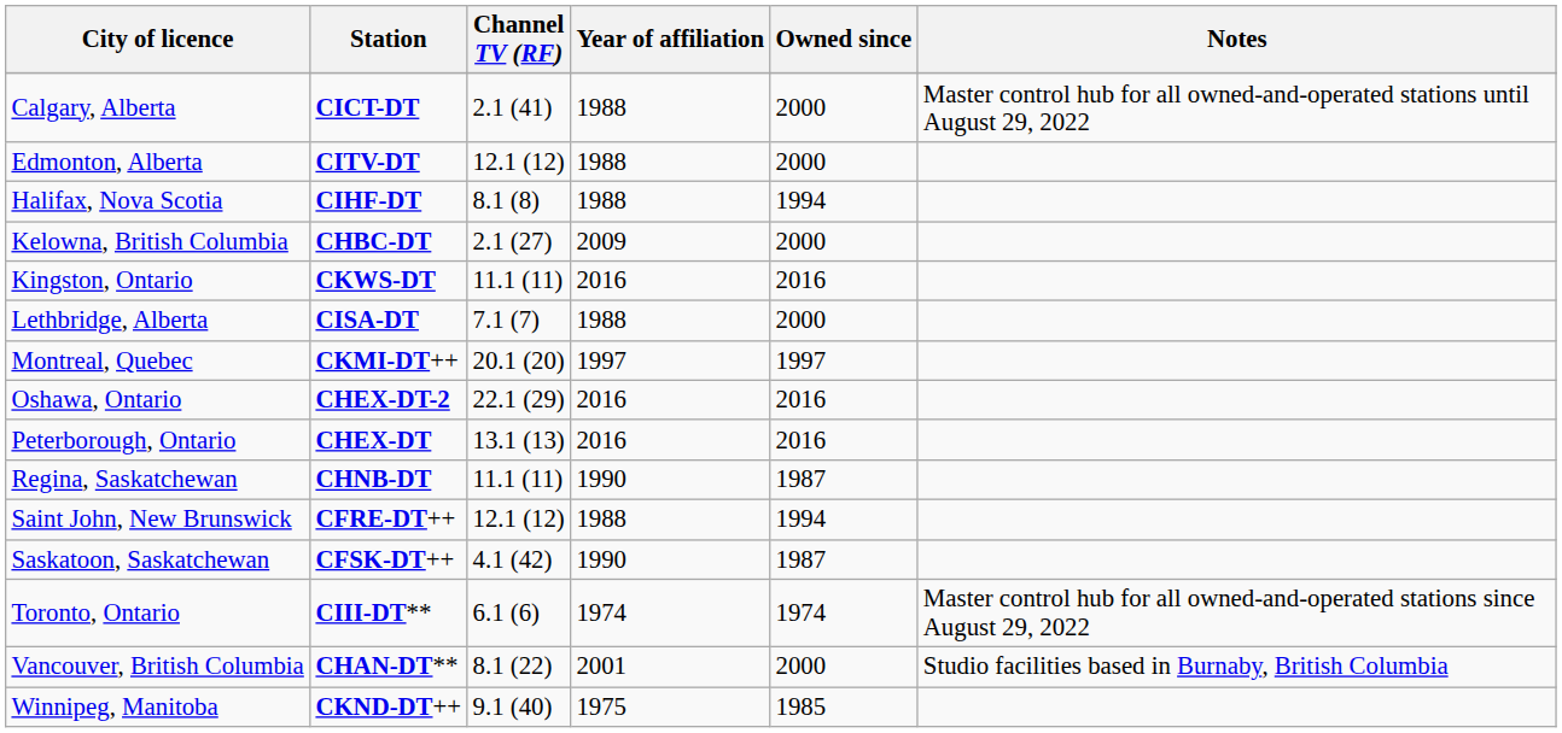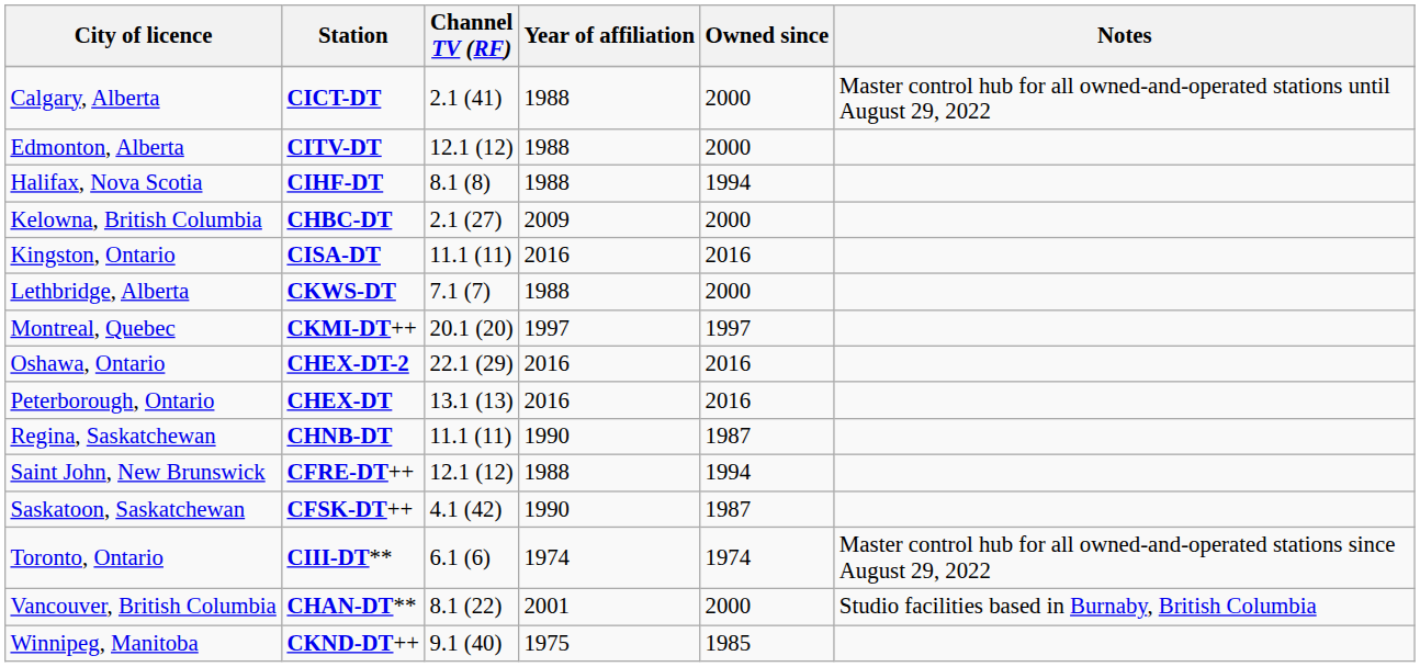Kingston, Ontario | Station: CKWS-DT -> CISA-DT
Lethbridge, Alberta | Station: CISA-DT -> CKWS-DT
